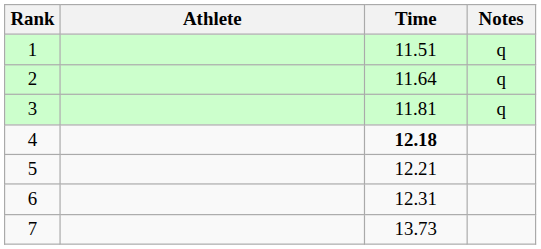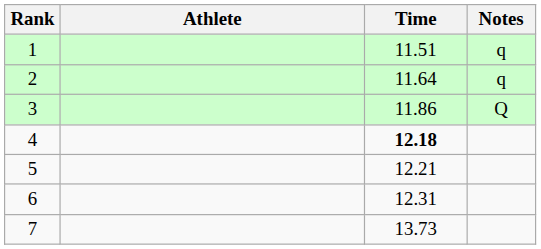3 | Time: 11.81 -> 11.86
3 | Notes: q -> Q
